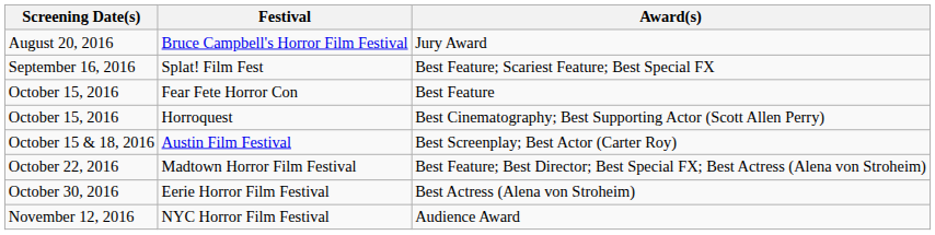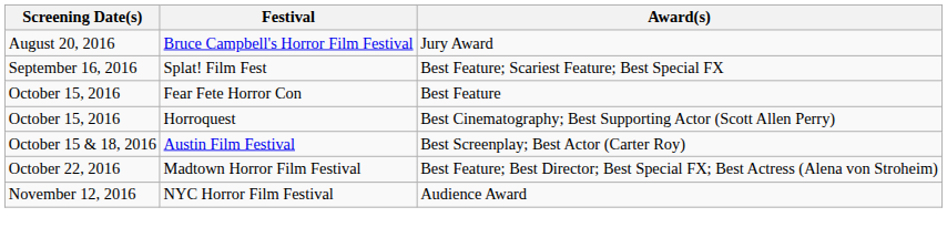- row: October 30, 2016 | Eerie Horror Film Festival | Best Actress (Alena von Stroheim)
